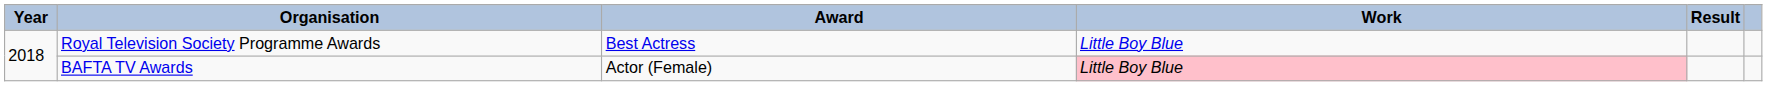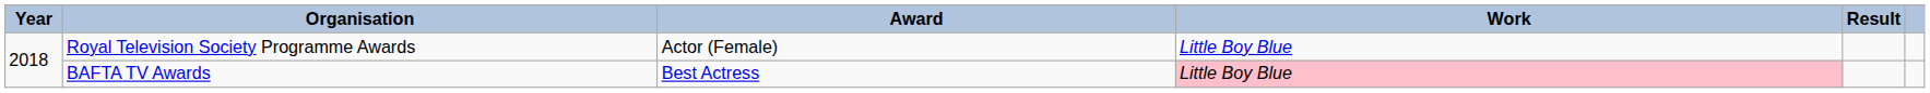Royal Television Society Programme Awards | Award: Best Actress -> Actor (Female)
BAFTA TV Awards | Award: Actor (Female) -> Best Actress
